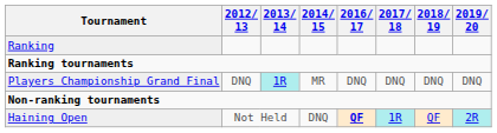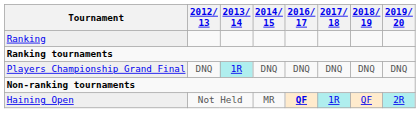Players Championship Grand Final | 2014/ 15: MR -> DNQ
Haining Open | 2014/ 15: DNQ -> MR
